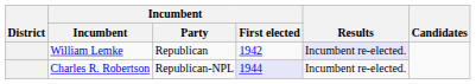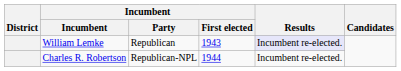William Lemke | Incumbent / First elected: 1942 -> 1943
Charles R. Robertson | Incumbent / First elected: lavender background -> no background
